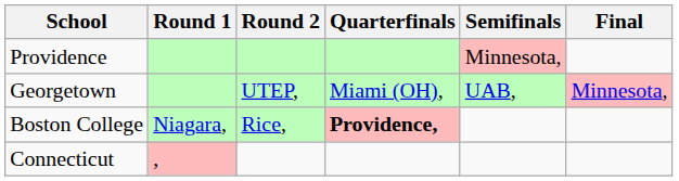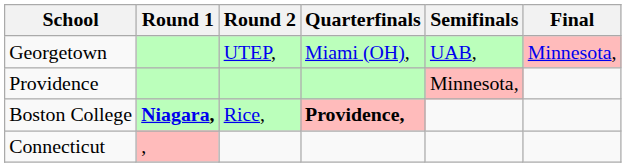rows swapped: Georgetown <-> Providence
Boston College | Round 1: normal -> bold
